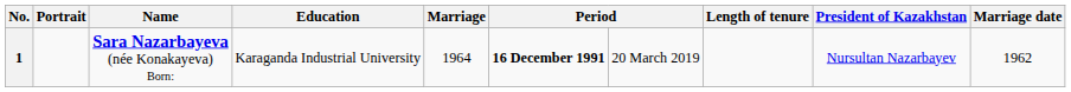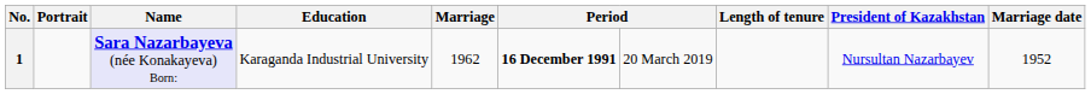1 | Name: no background -> lavender background
1 | Marriage: 1964 -> 1962
1 | Marriage date: 1962 -> 1952
